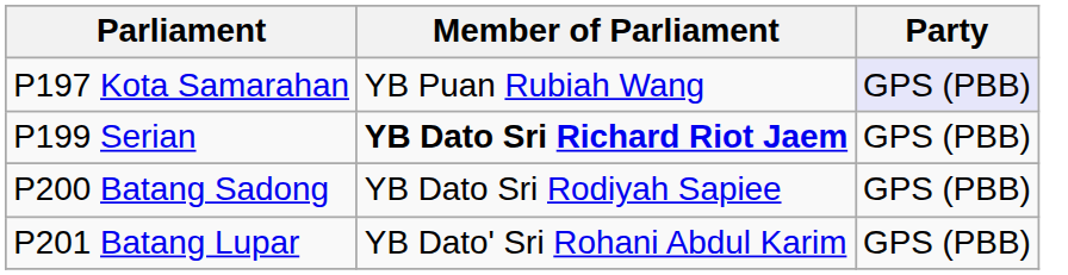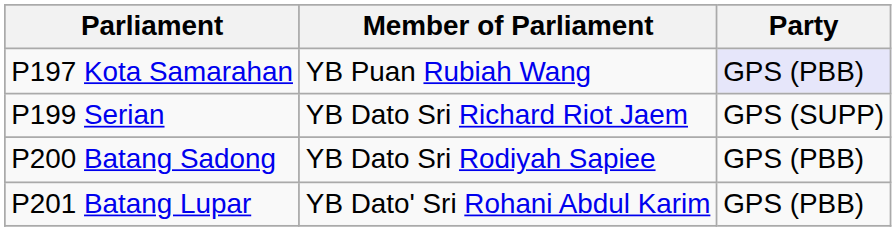P199 Serian | Member of Parliament: bold -> normal
P199 Serian | Party: GPS (PBB) -> GPS (SUPP)
